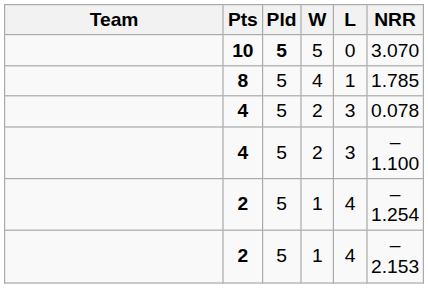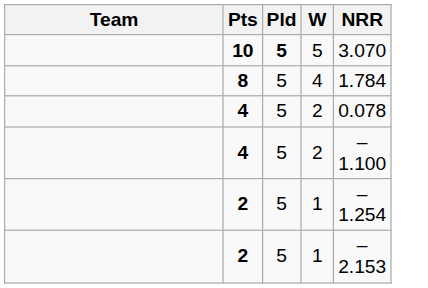- column: L | 0 | 1 | 3 | 3 | 4 | 4
8 | NRR: 1.785 -> 1.784
